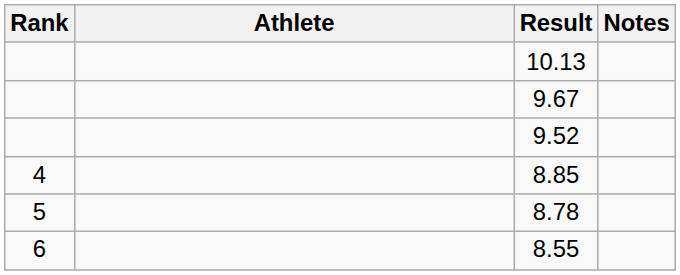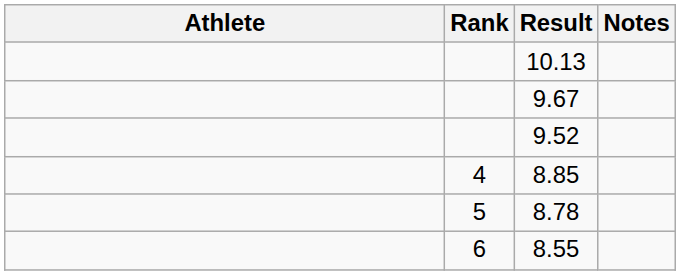columns swapped: Rank <-> Athlete
